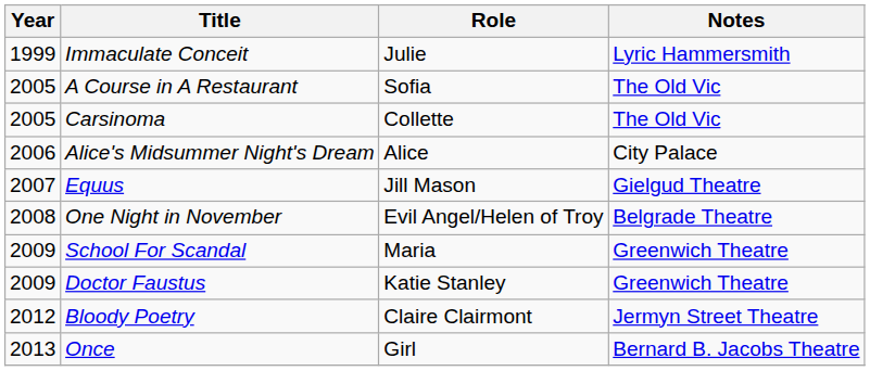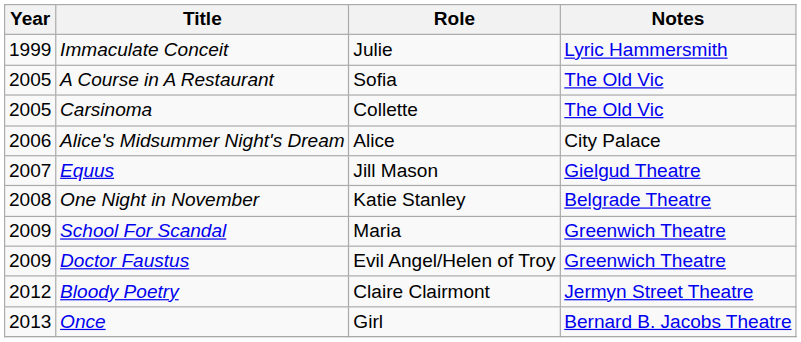One Night in November | Role: Evil Angel/Helen of Troy -> Katie Stanley
Doctor Faustus | Role: Katie Stanley -> Evil Angel/Helen of Troy
